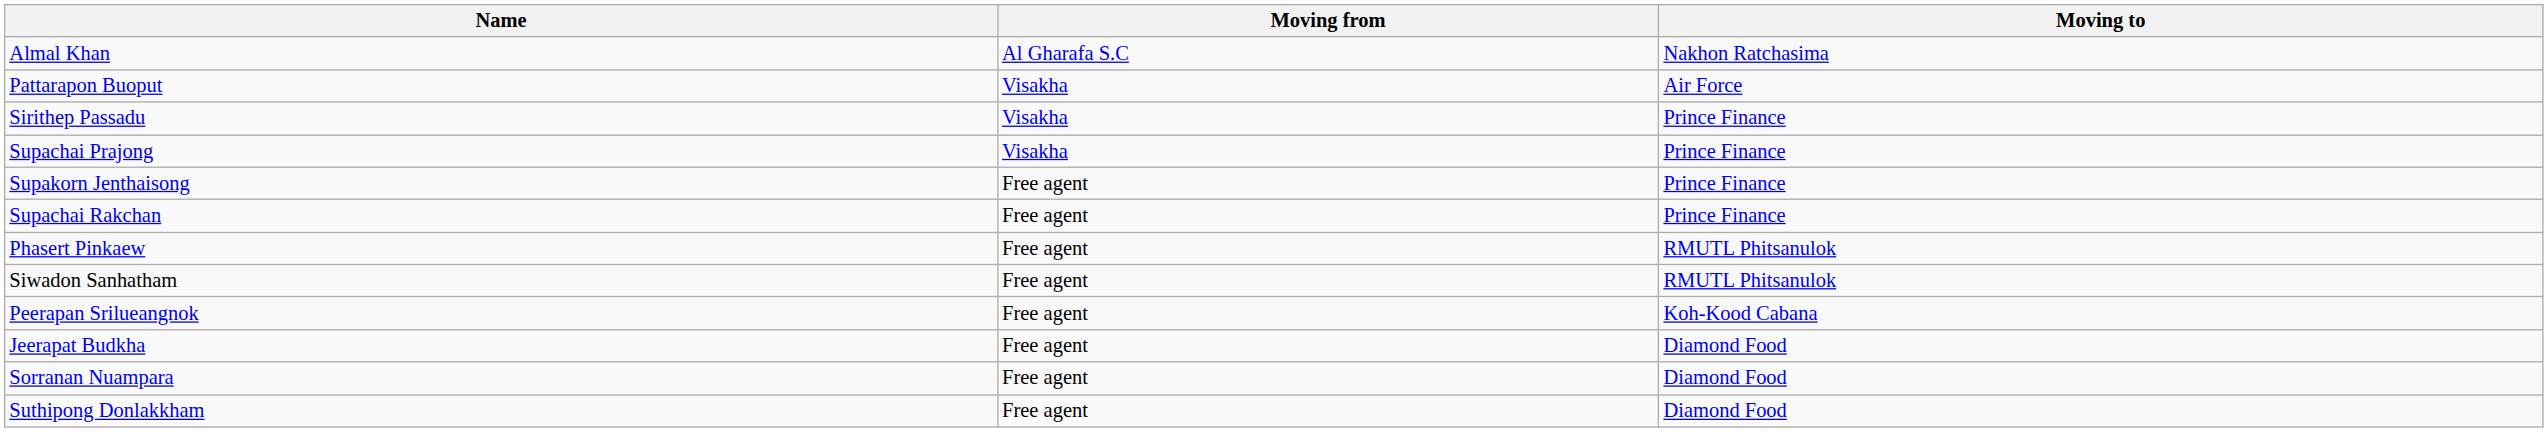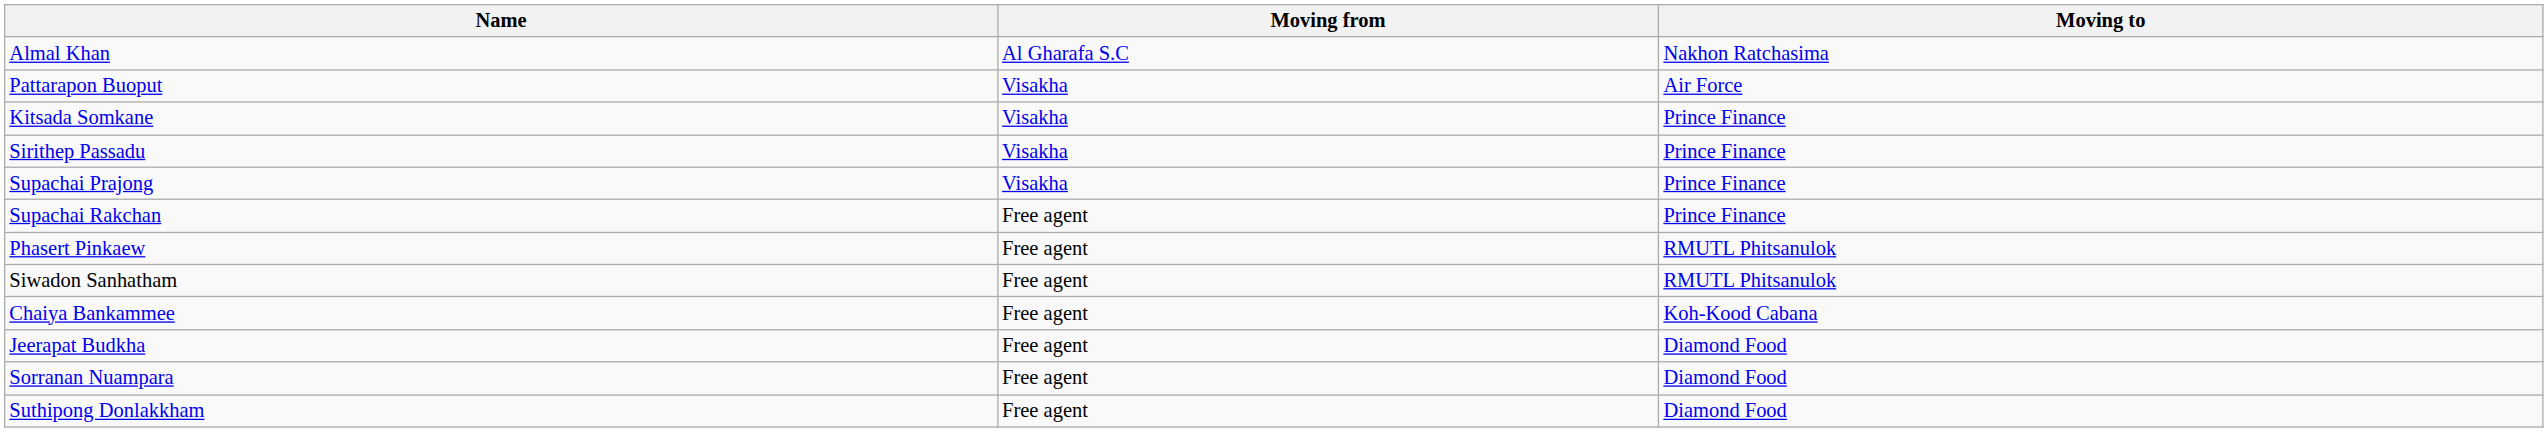+ row: Kitsada Somkane | Visakha | Prince Finance
- row: Supakorn Jenthaisong | Free agent | Prince Finance
+ row: Chaiya Bankammee | Free agent | Koh-Kood Cabana
- row: Peerapan Srilueangnok | Free agent | Koh-Kood Cabana
